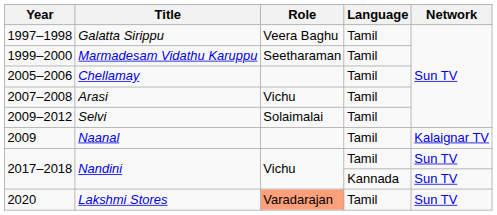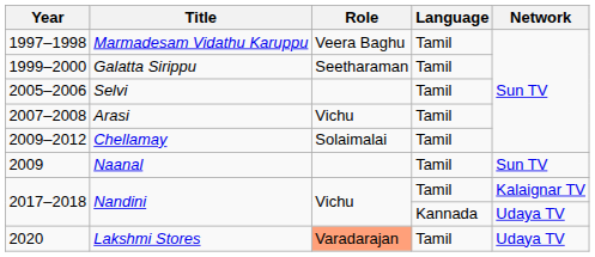1997–1998 | Title: Galatta Sirippu -> Marmadesam Vidathu Karuppu
1999–2000 | Title: Marmadesam Vidathu Karuppu -> Galatta Sirippu
2005–2006 | Title: Chellamay -> Selvi
2009–2012 | Title: Selvi -> Chellamay
2009 | Network: Kalaignar TV -> Sun TV
2017–2018 / Tamil | Network: Sun TV -> Kalaignar TV
2017–2018 / Kannada | Network: Sun TV -> Udaya TV
2020 | Network: Sun TV -> Udaya TV
